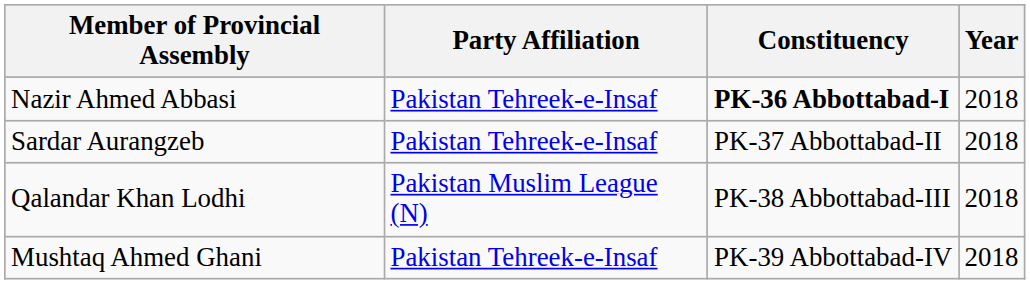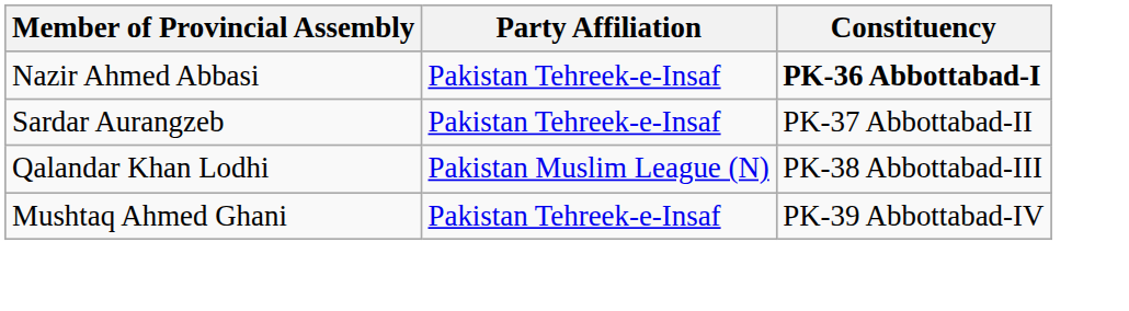- column: Year | 2018 | 2018 | 2018 | 2018
